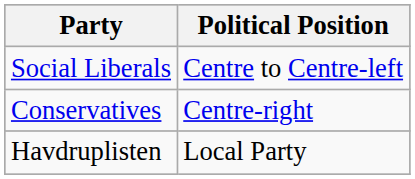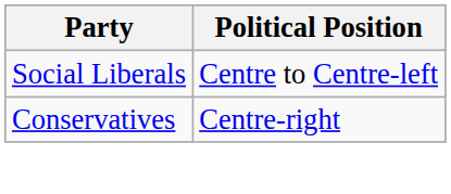- row: Havdruplisten | Local Party
